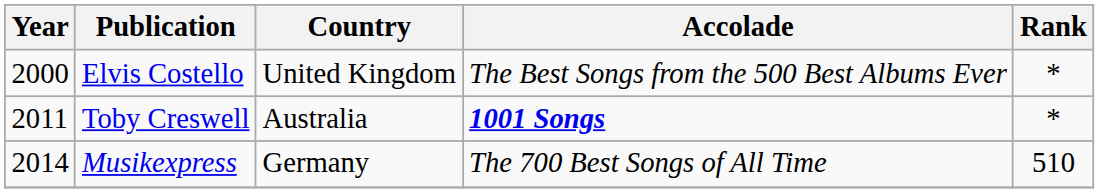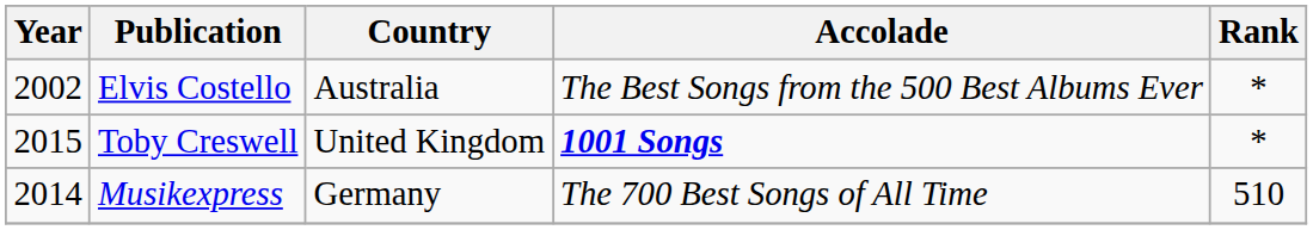Elvis Costello | Year: 2000 -> 2002
Elvis Costello | Country: United Kingdom -> Australia
Toby Creswell | Year: 2011 -> 2015
Toby Creswell | Country: Australia -> United Kingdom
